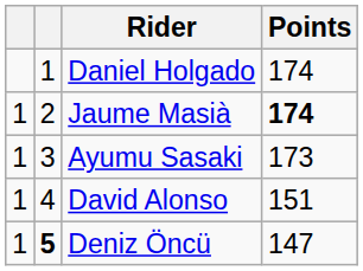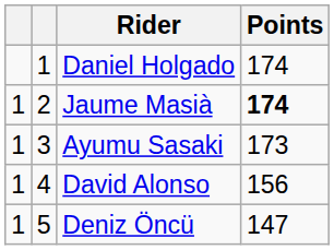David Alonso | Points: 151 -> 156
Deniz Öncü | column 2: bold -> normal
